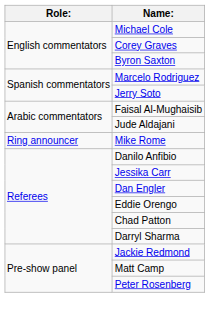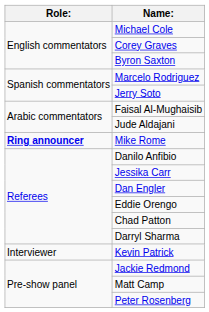Mike Rome | Role:: normal -> bold
+ row: Interviewer | Kevin Patrick
